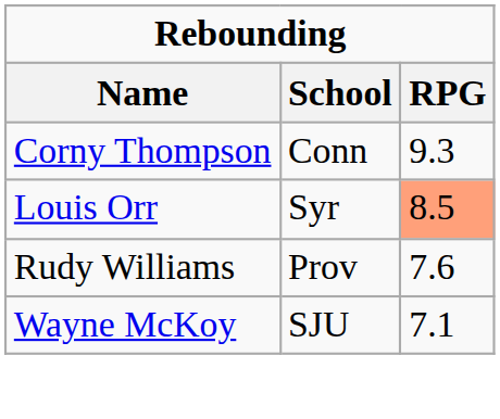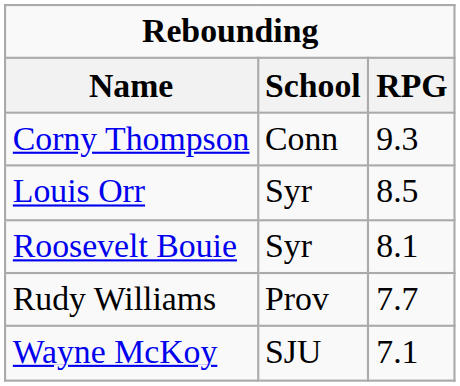Louis Orr | RPG: lightsalmon background -> no background
+ row: Roosevelt Bouie | Syr | 8.1
Rudy Williams | RPG: 7.6 -> 7.7
